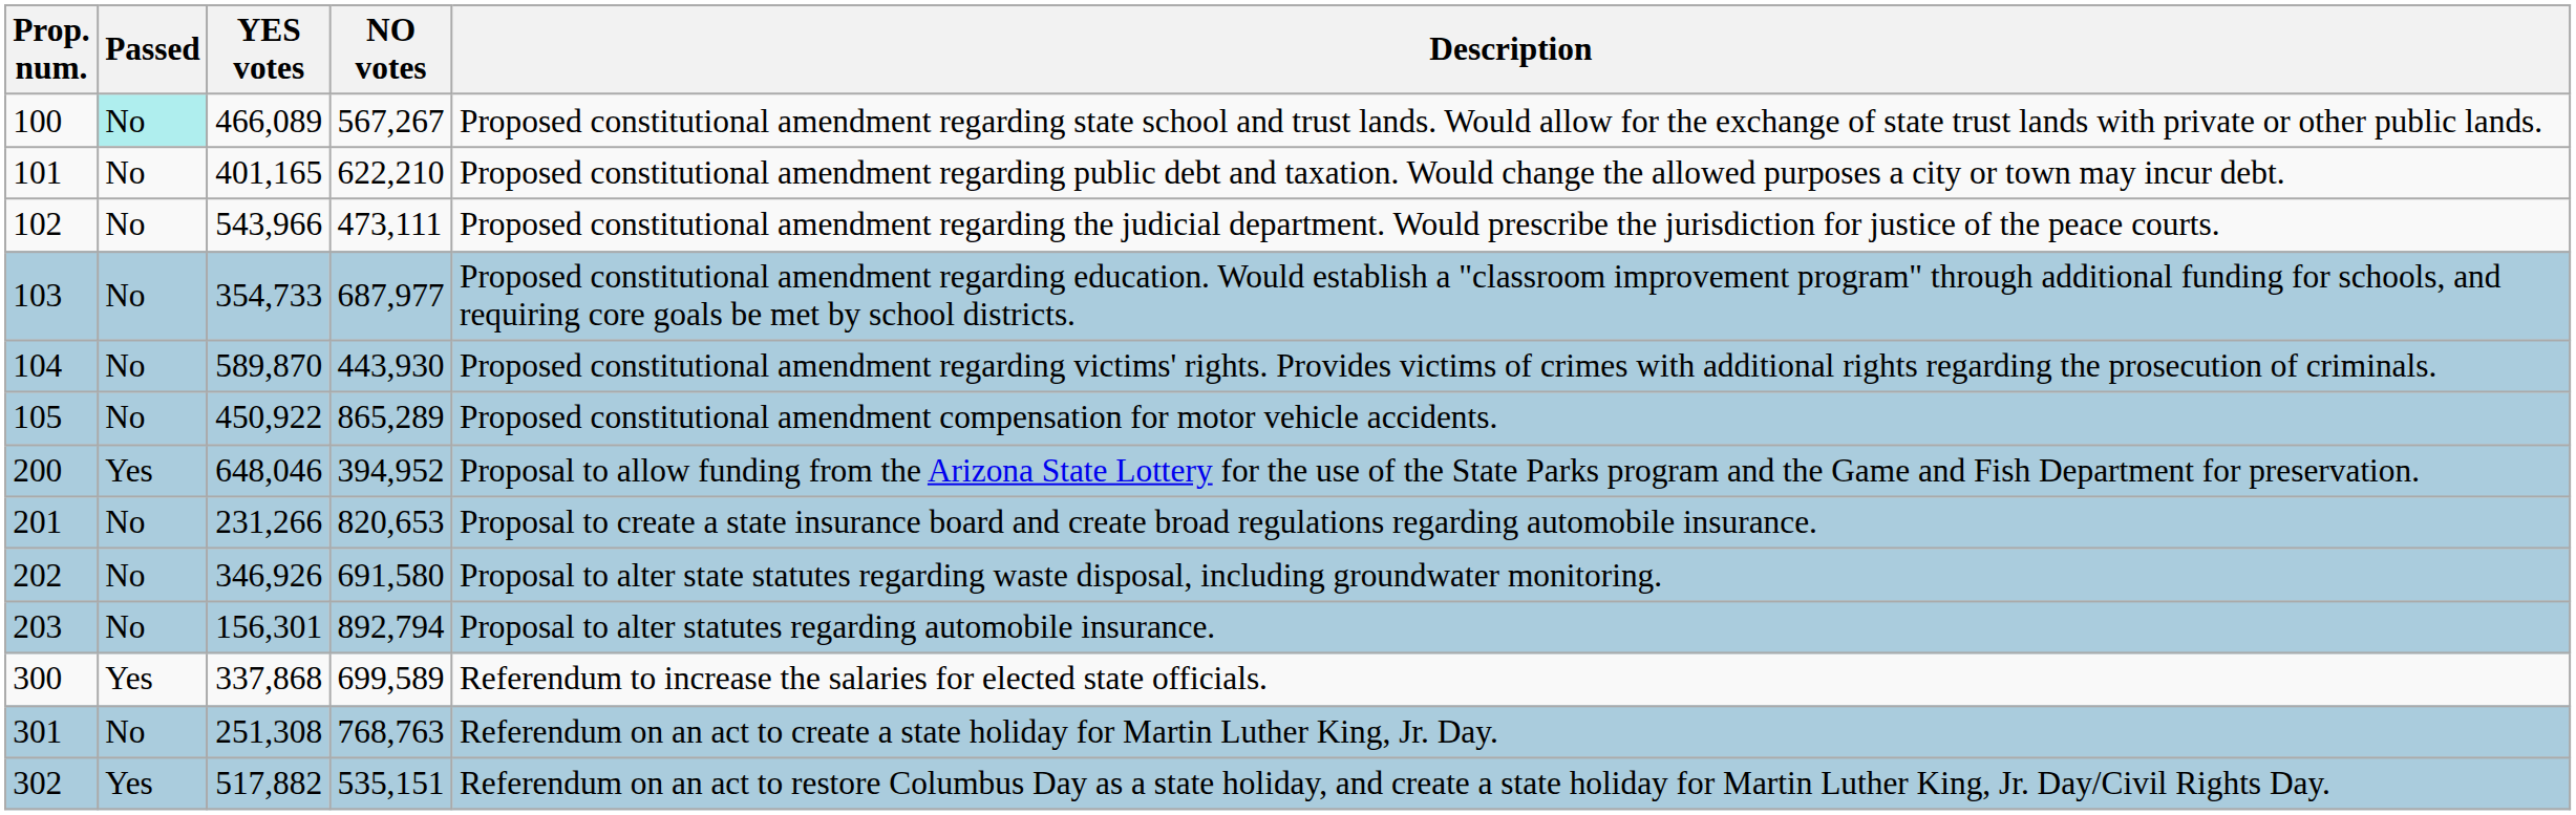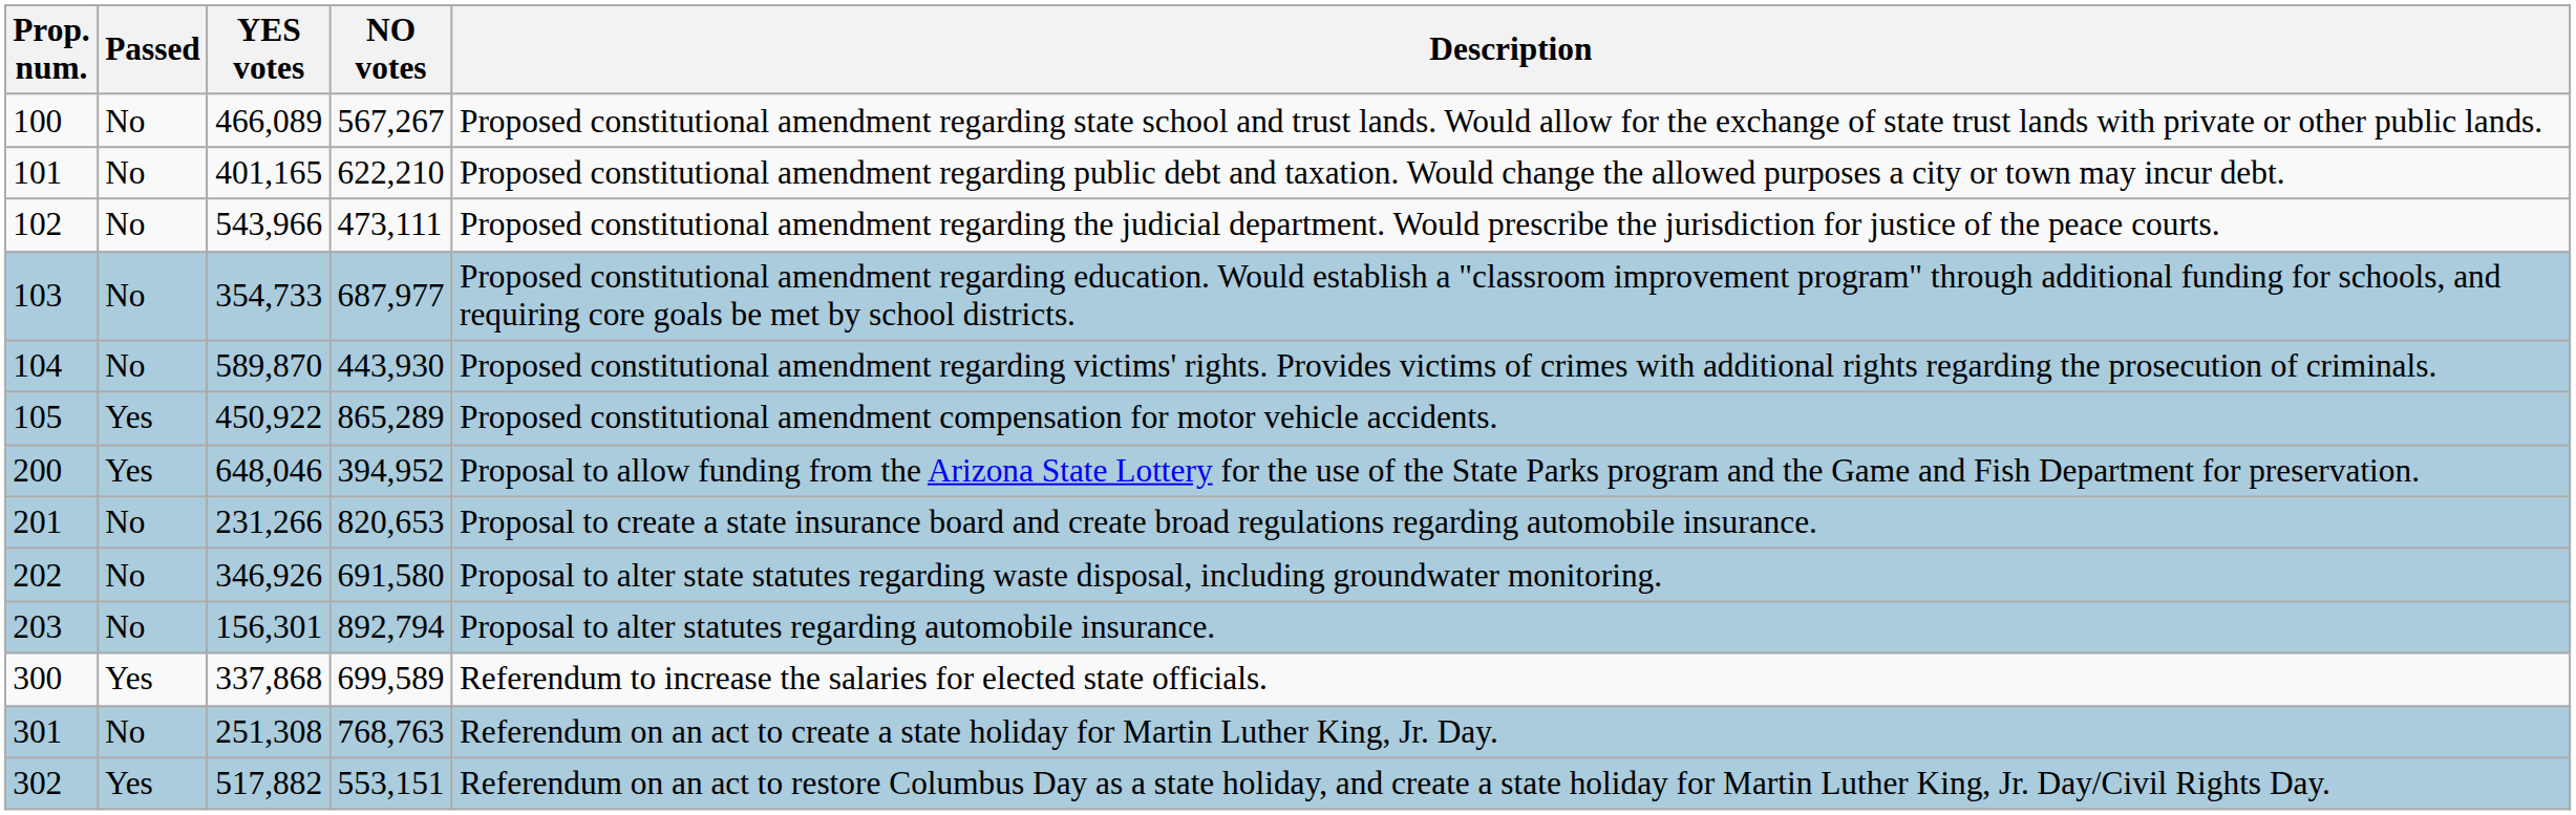100 | Passed: paleturquoise background -> no background
105 | Passed: No -> Yes
302 | NO votes: 535,151 -> 553,151
